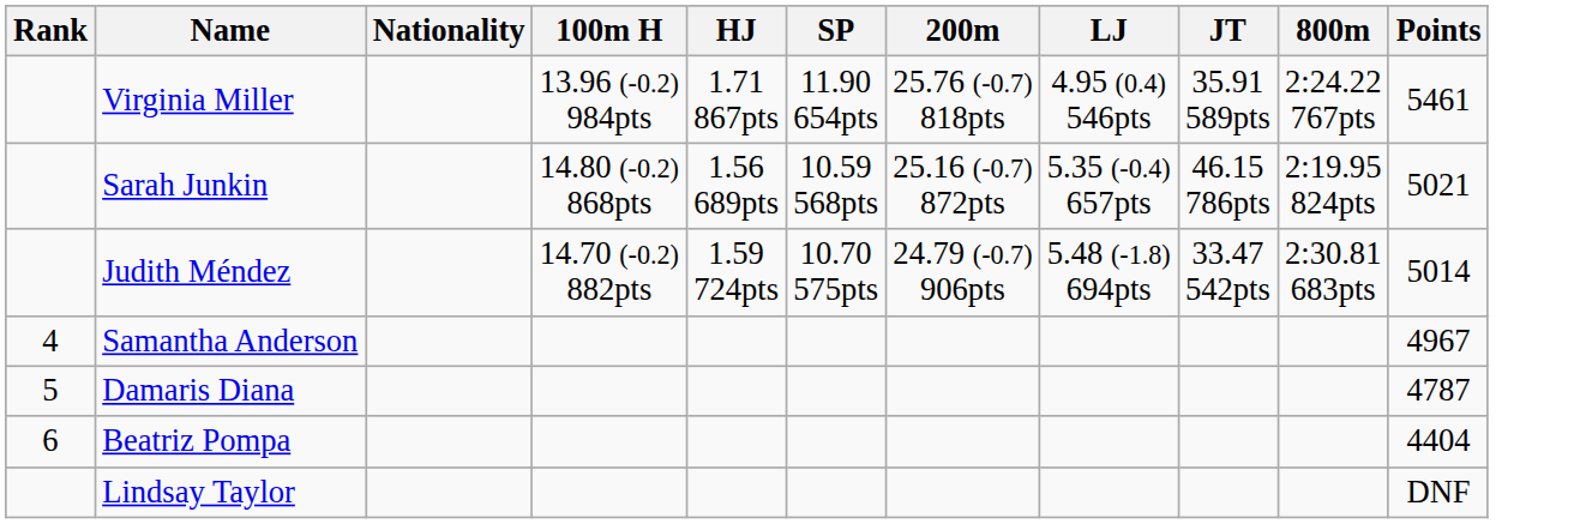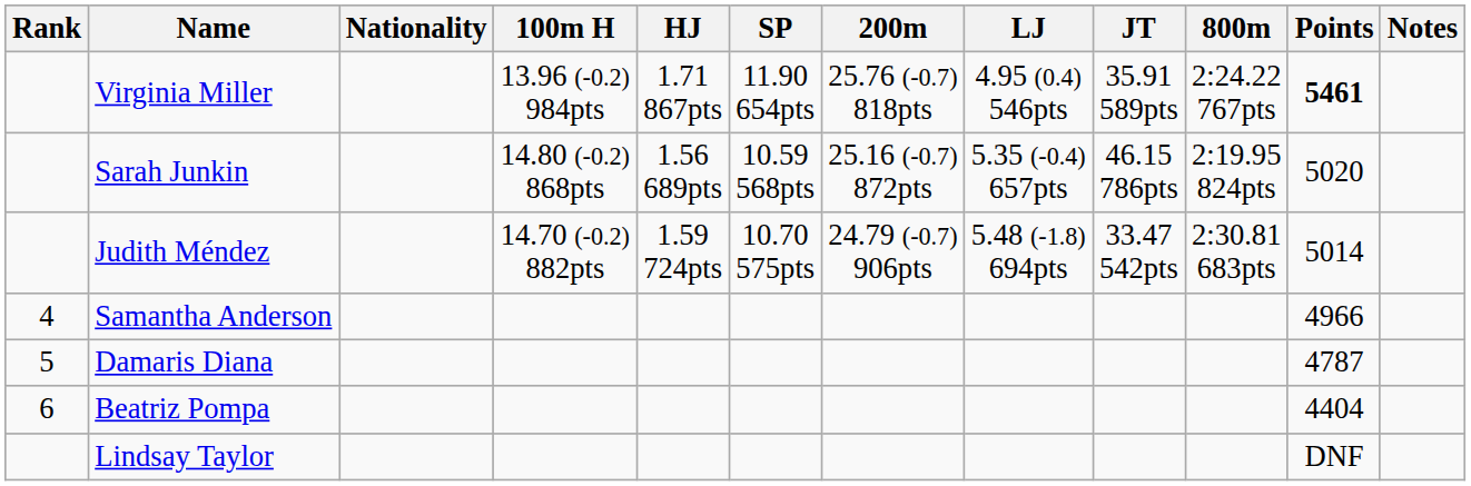+ column: Notes
Virginia Miller | Points: normal -> bold
Sarah Junkin | Points: 5021 -> 5020
Samantha Anderson | Points: 4967 -> 4966
